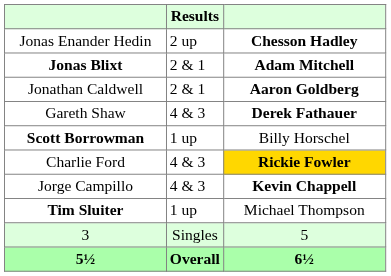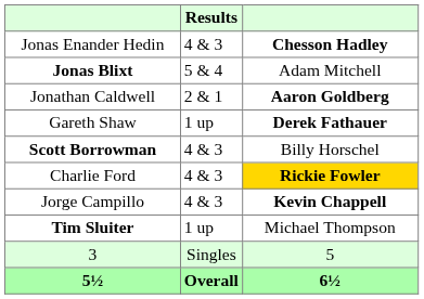Jonas Enander Hedin | Results: 2 up -> 4 & 3
Jonas Blixt | Results: 2 & 1 -> 5 & 4
Jonas Blixt | column 3: bold -> normal
Gareth Shaw | Results: 4 & 3 -> 1 up
Scott Borrowman | Results: 1 up -> 4 & 3
